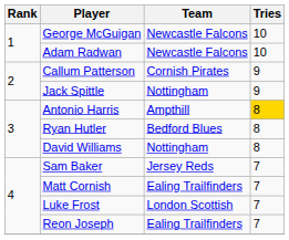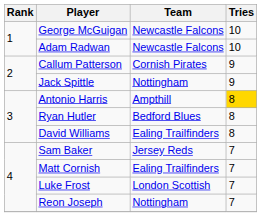David Williams | Team: Nottingham -> Ealing Trailfinders
Reon Joseph | Team: Ealing Trailfinders -> Nottingham
